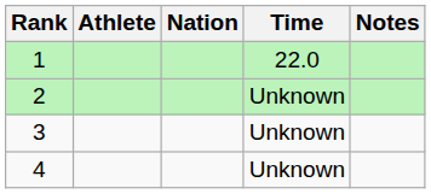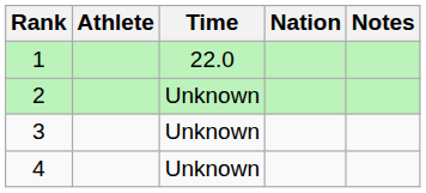columns swapped: Nation <-> Time
